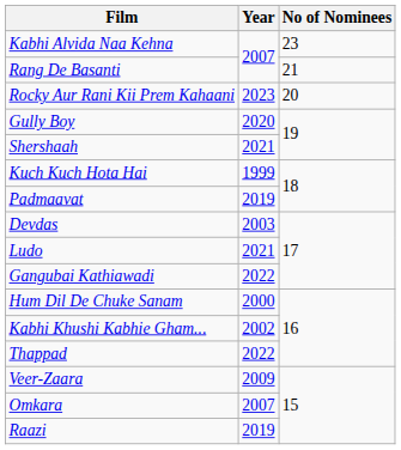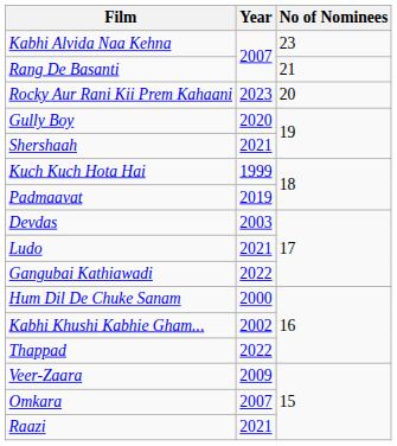Raazi | Year: 2019 -> 2021
